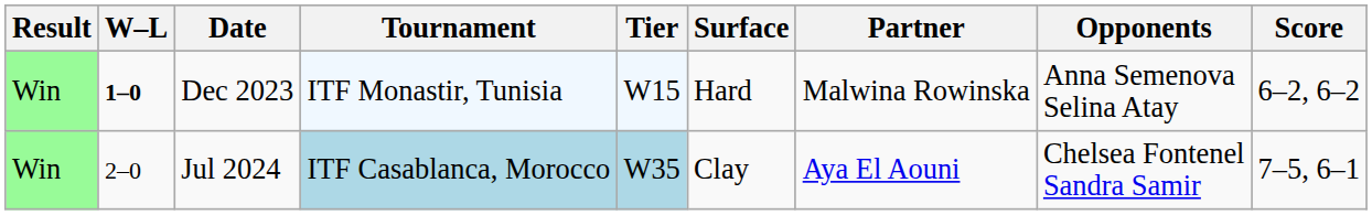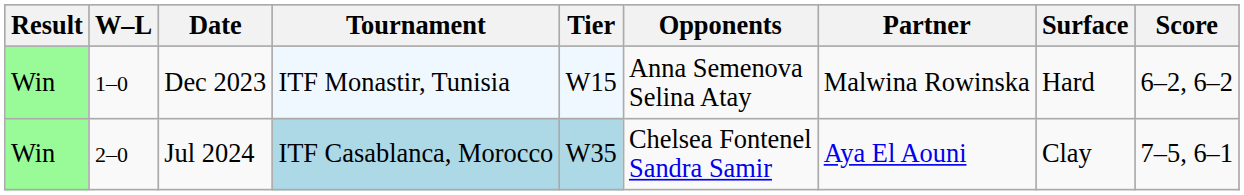columns swapped: Surface <-> Opponents
Dec 2023 | W–L: bold -> normal
